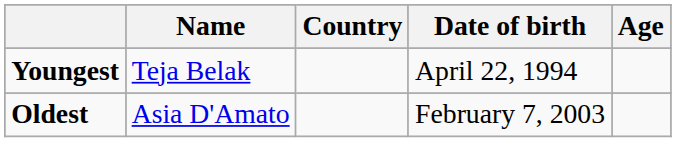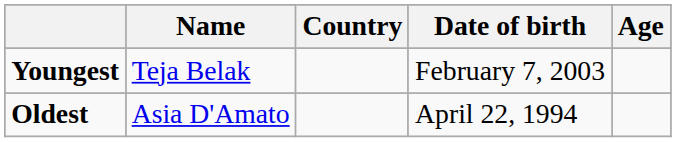Youngest | Date of birth: April 22, 1994 -> February 7, 2003
Oldest | Date of birth: February 7, 2003 -> April 22, 1994
